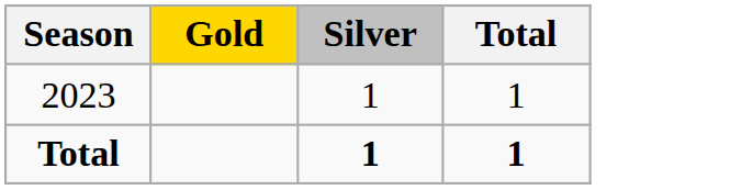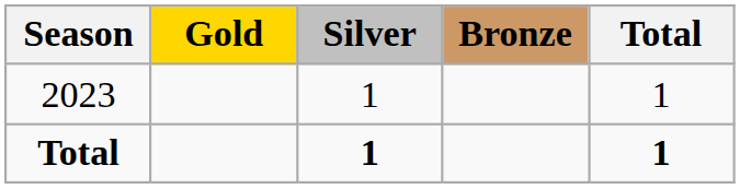+ column: Bronze
